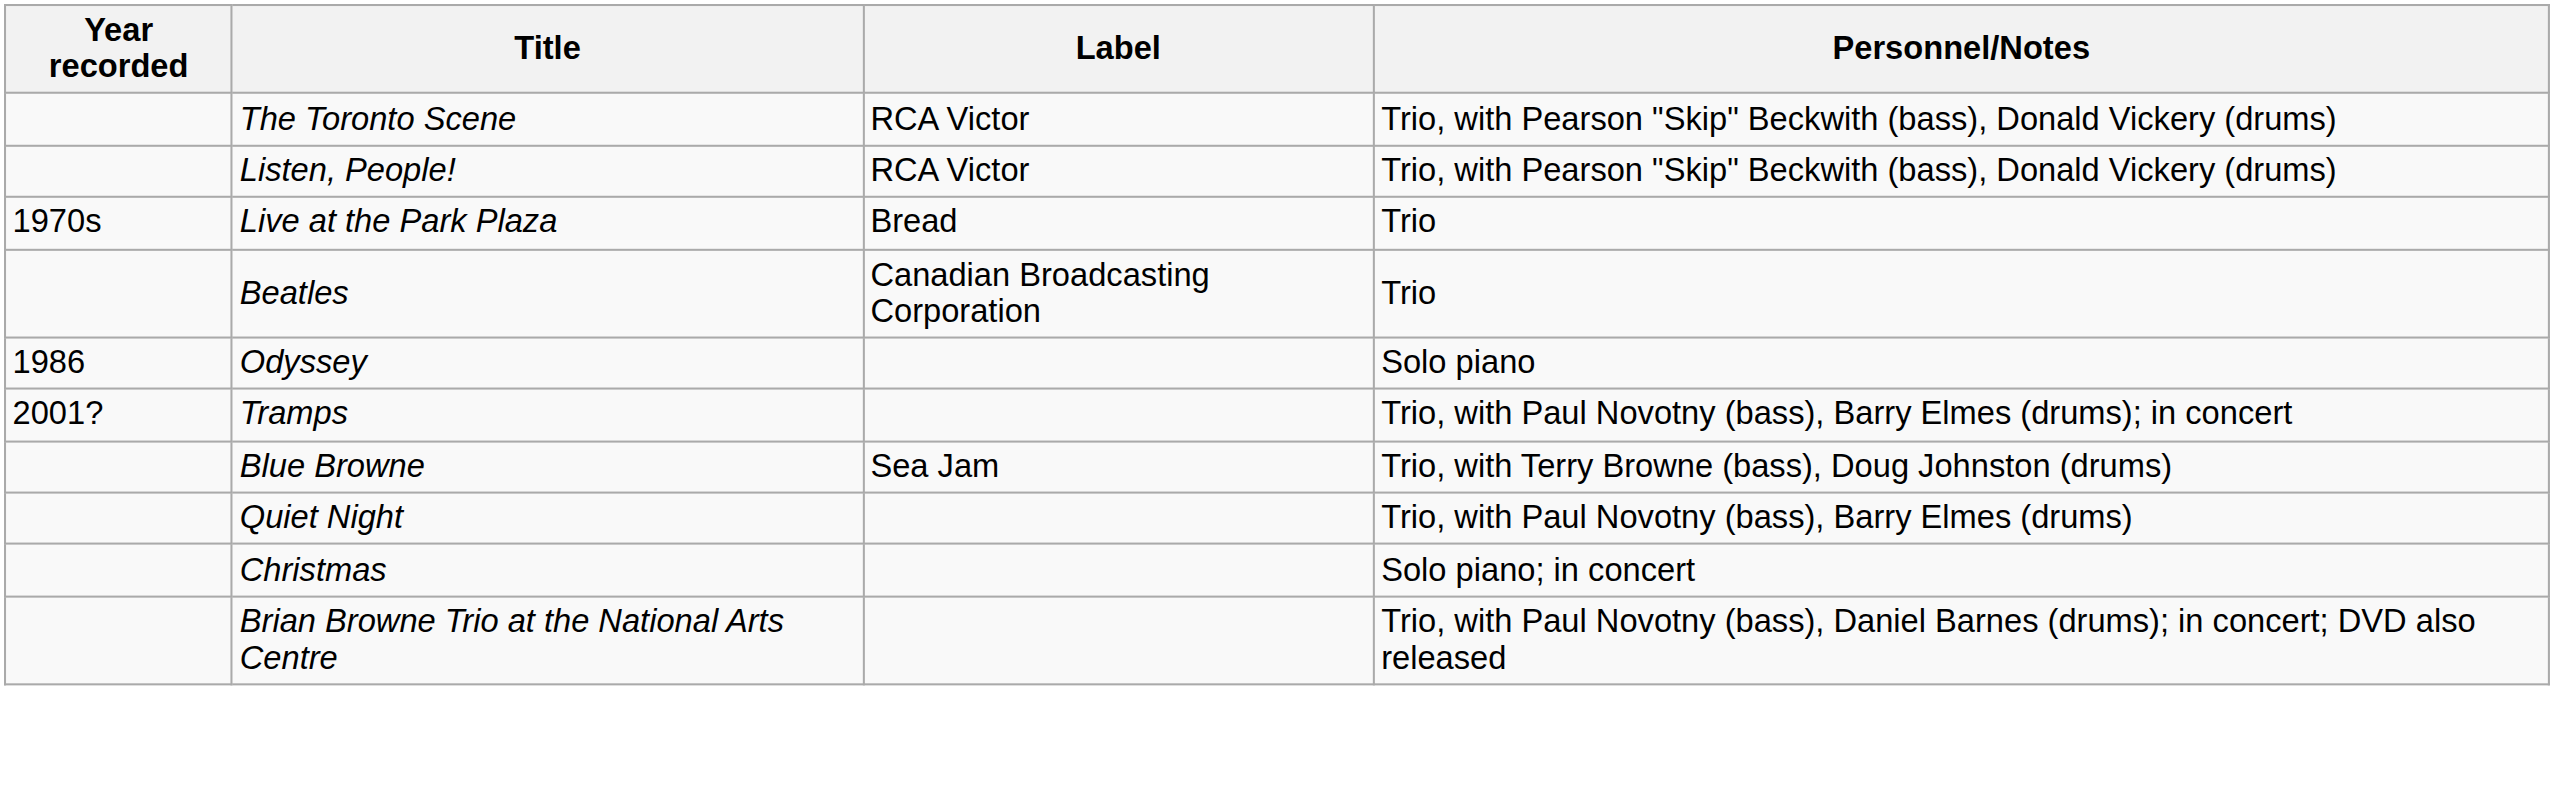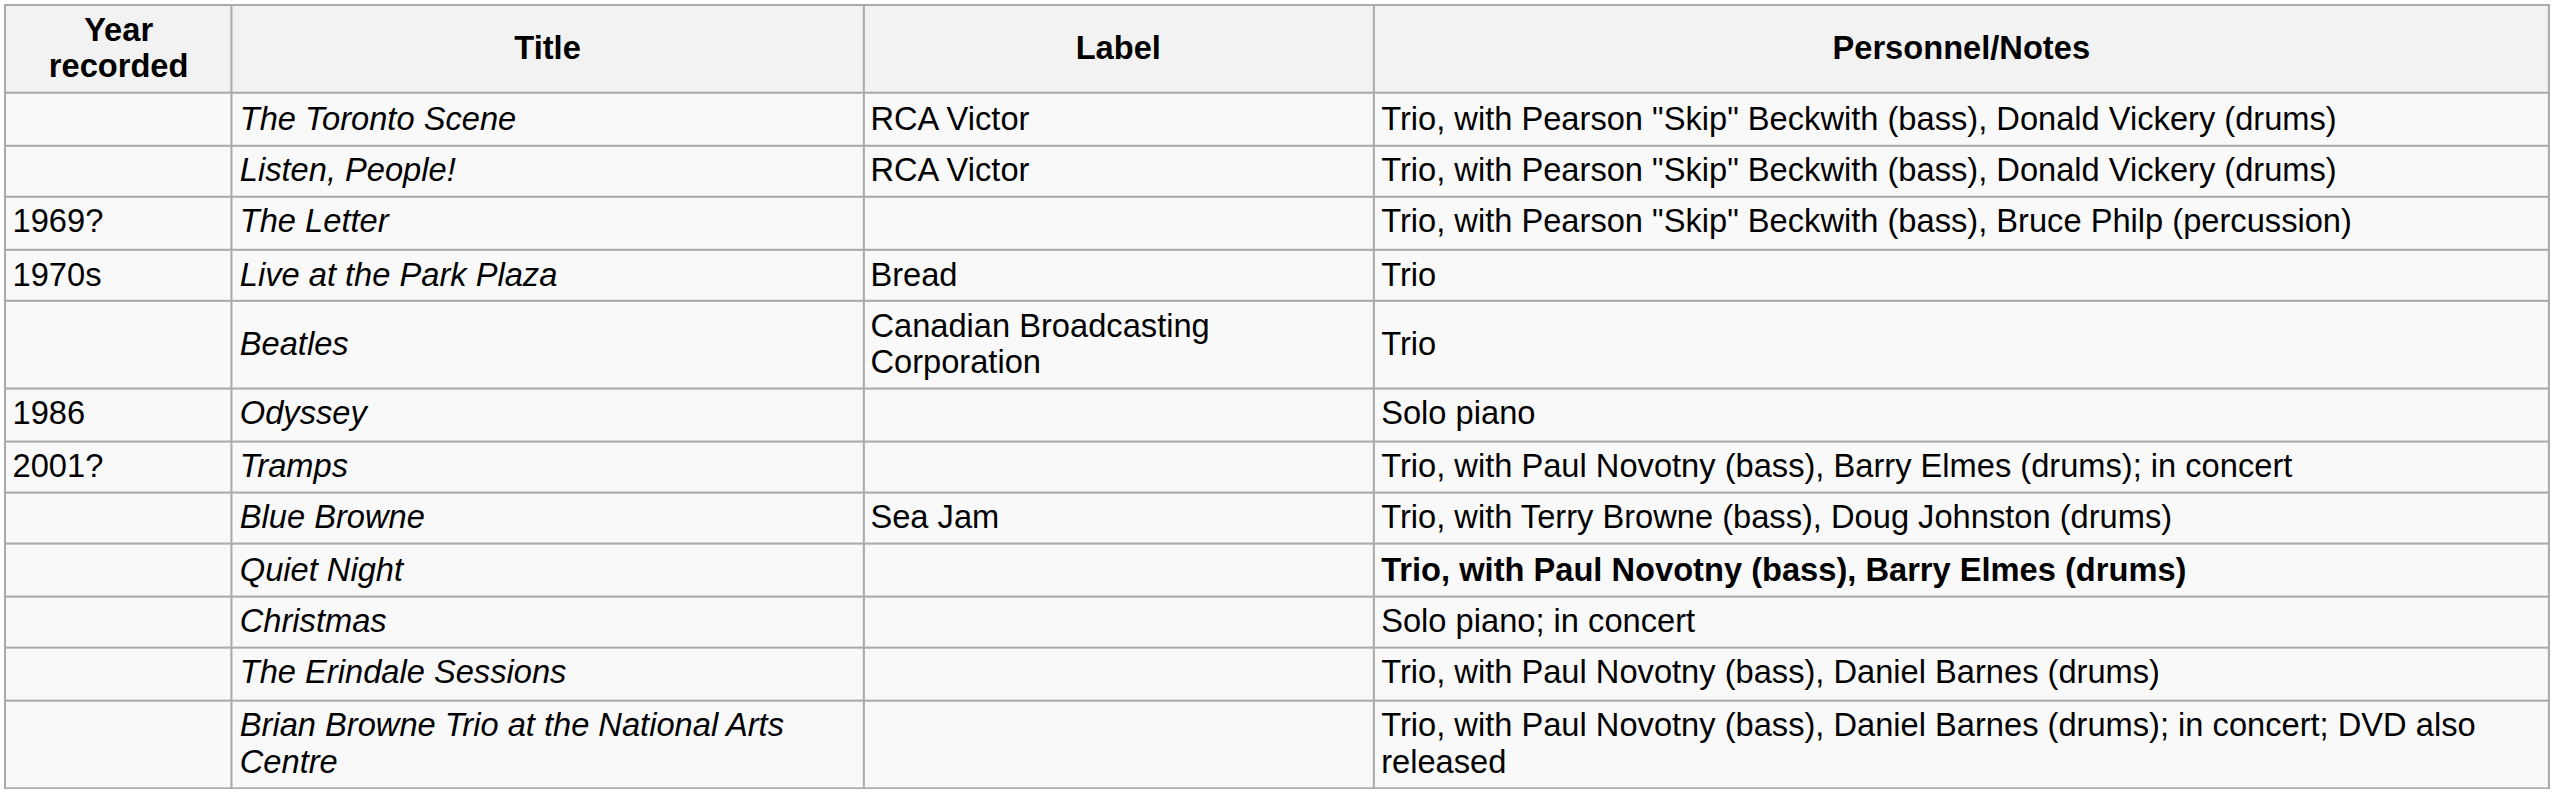+ row: 1969? | The Letter | Trio, with Pearson "Skip" Beckwith (bass), Bruce Philp (percussion)
Quiet Night | Personnel/Notes: normal -> bold
+ row: The Erindale Sessions | Trio, with Paul Novotny (bass), Daniel Barnes (drums)
